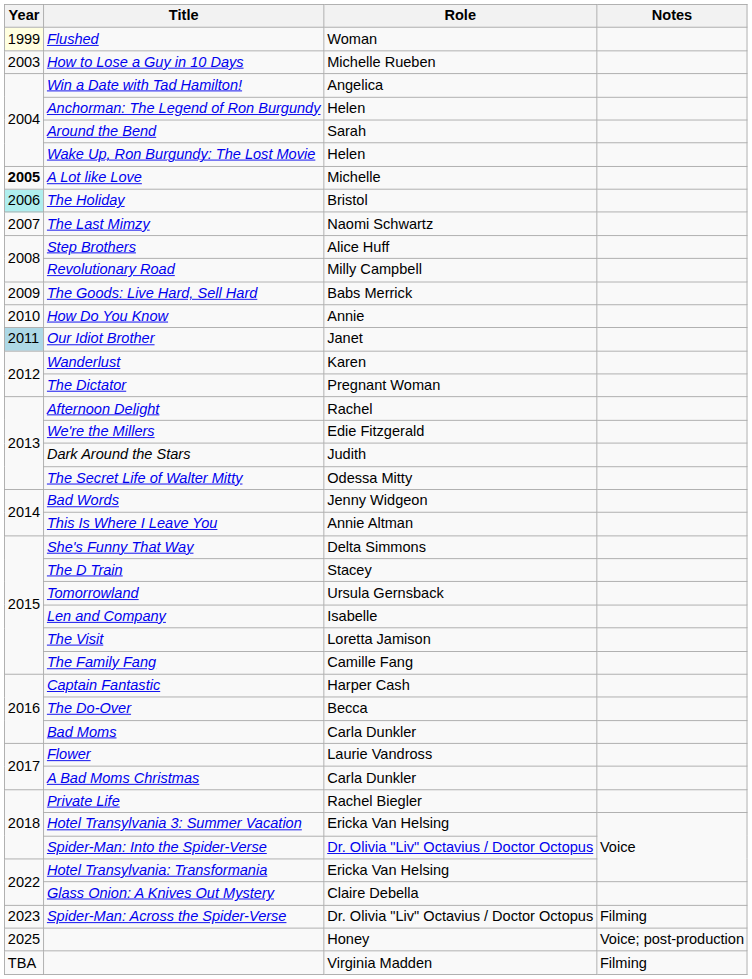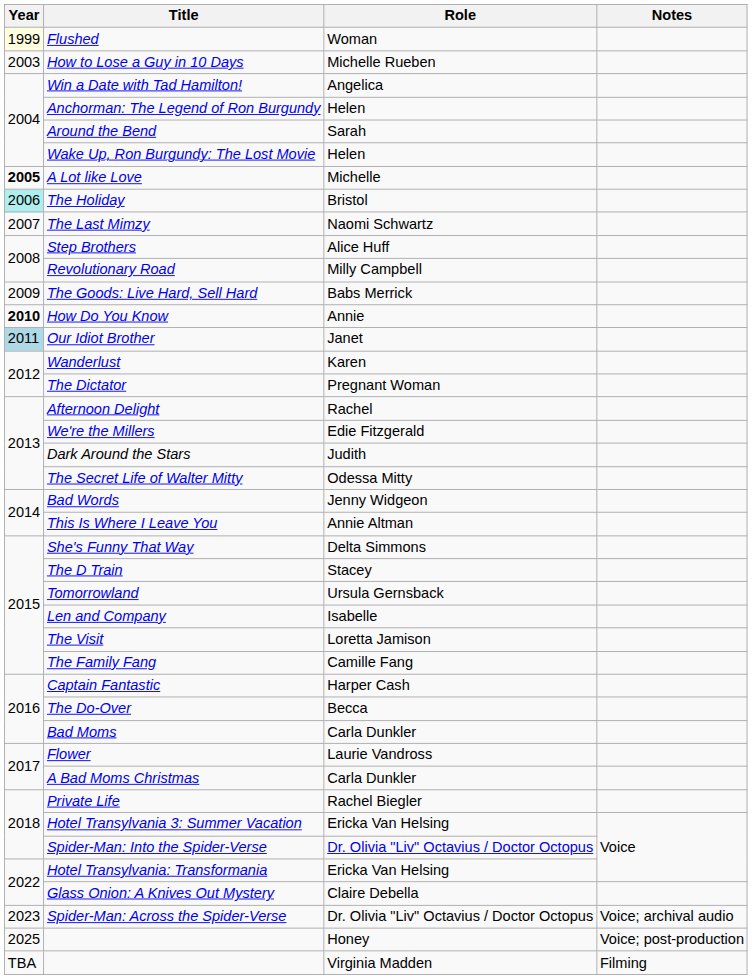How Do You Know | Year: normal -> bold
Spider-Man: Across the Spider-Verse | Notes: Filming -> Voice; archival audio
